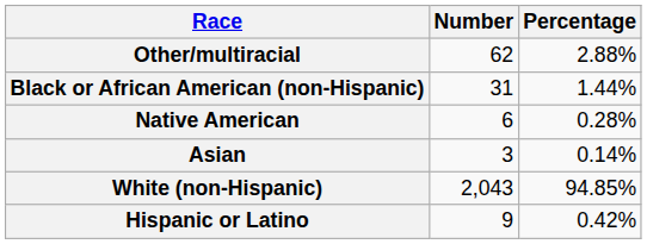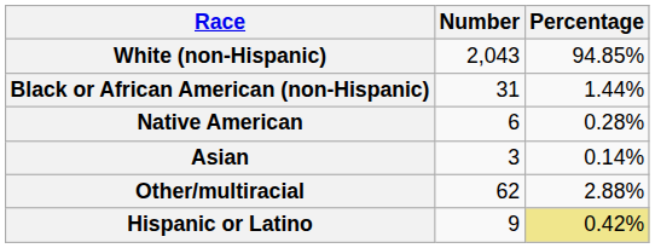rows swapped: White (non-Hispanic) <-> Other/multiracial
Hispanic or Latino | Percentage: no background -> khaki background
